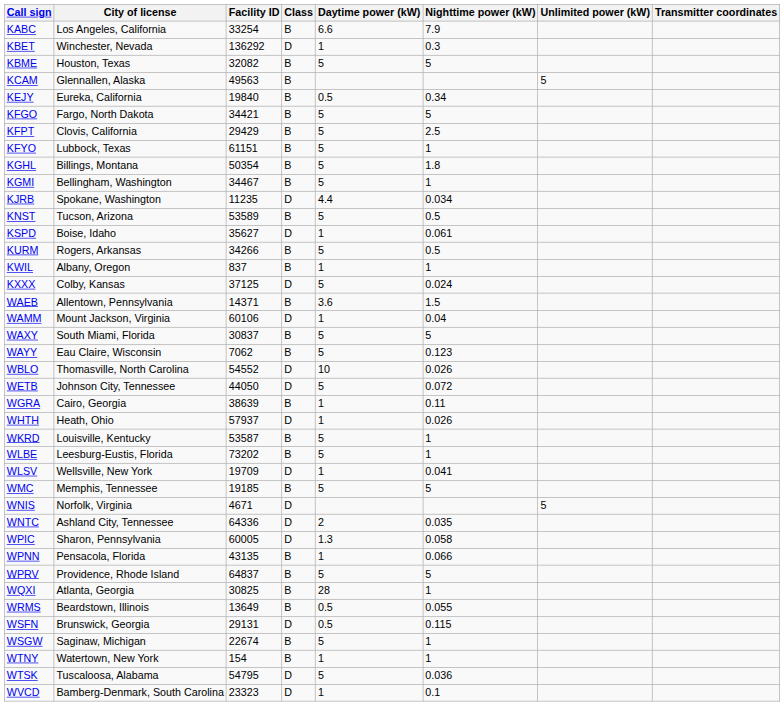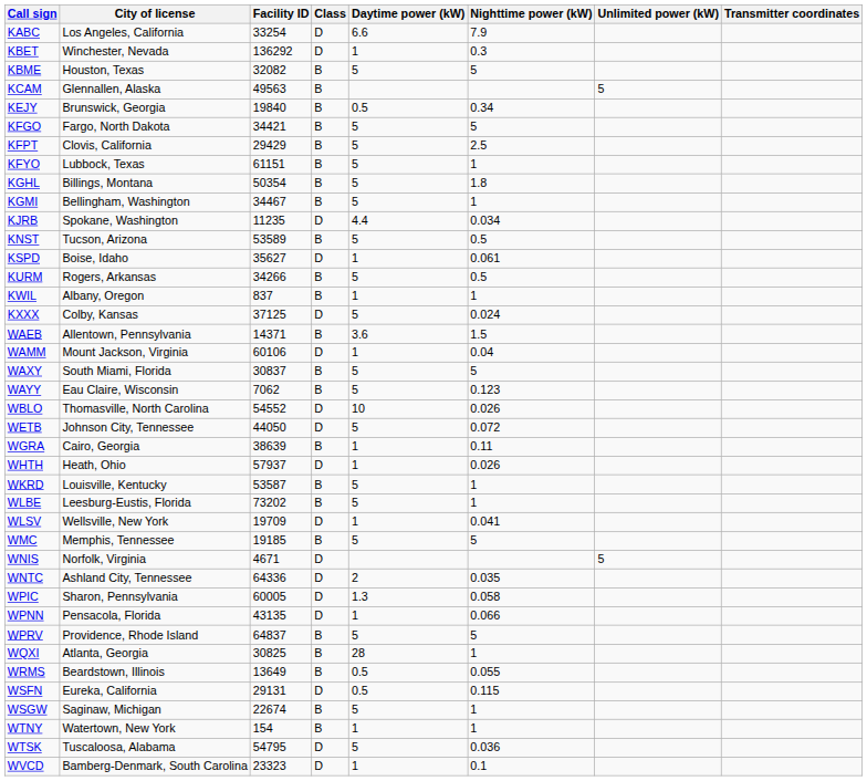KABC | Class: B -> D
KEJY | City of license: Eureka, California -> Brunswick, Georgia
WPNN | Class: B -> D
WSFN | City of license: Brunswick, Georgia -> Eureka, California
